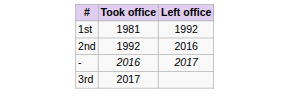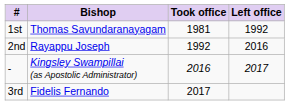+ column: Bishop | Thomas Savundaranayagam | Rayappu Joseph | Kingsley Swampillai (as Apostolic Administrator) | Fidelis Fernando
